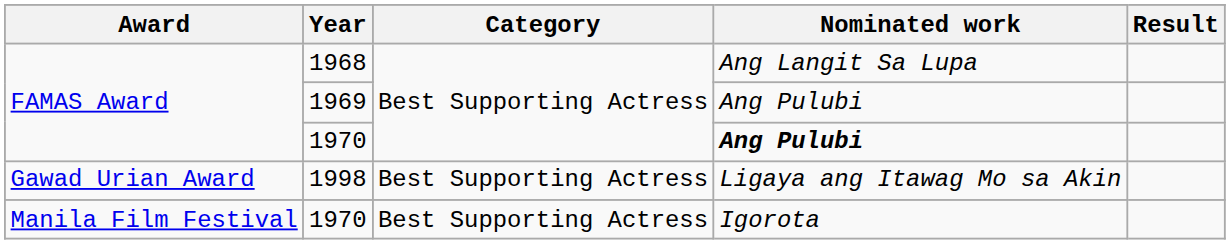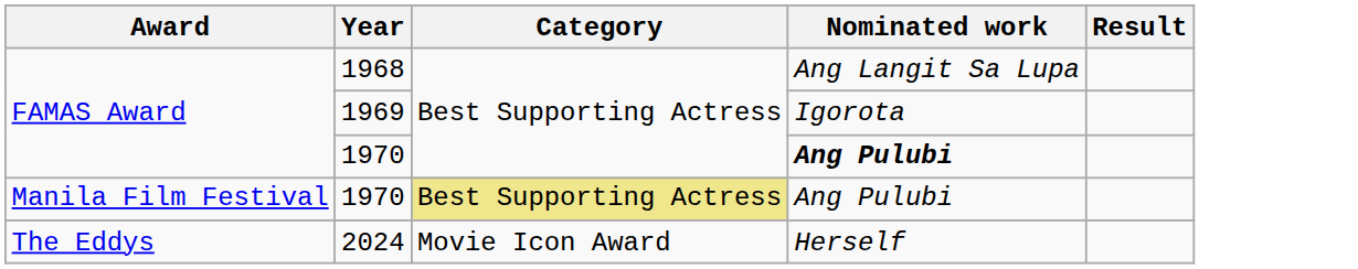1969 | Nominated work: Ang Pulubi -> Igorota
- row: Gawad Urian Award | 1998 | Best Supporting Actress | Ligaya ang Itawag Mo sa Akin
Manila Film Festival / 1970 | Category: no background -> khaki background
Manila Film Festival / 1970 | Nominated work: Igorota -> Ang Pulubi
+ row: The Eddys | 2024 | Movie Icon Award | Herself
